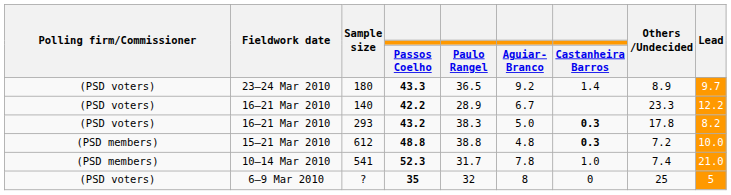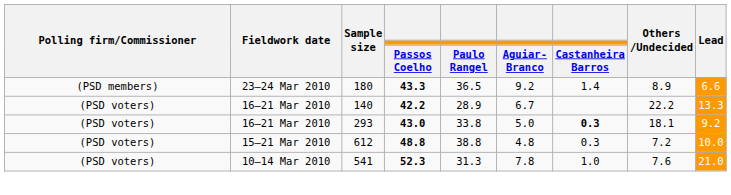180 | Polling firm/Commissioner: (PSD voters) -> (PSD members)
180 | Lead: 9.7 -> 6.6
140 | Others /Undecided: 23.3 -> 22.2
140 | Lead: 12.2 -> 13.3
293 | Passos Coelho: 43.2 -> 43.0
293 | Paulo Rangel: 38.3 -> 33.8
293 | Others /Undecided: 17.8 -> 18.1
293 | Lead: 8.2 -> 9.2
612 | Polling firm/Commissioner: (PSD members) -> (PSD voters)
612 | Castanheira Barros: bold -> normal
541 | Polling firm/Commissioner: (PSD members) -> (PSD voters)
541 | Paulo Rangel: 31.7 -> 31.3
541 | Others /Undecided: 7.4 -> 7.6
- row: (PSD voters) | 6–9 Mar 2010 | ? | 35 | 32 | 8 | 0 | 25 | 5
